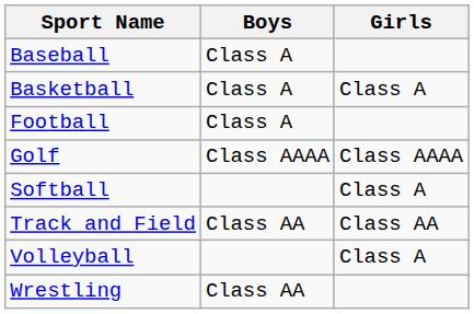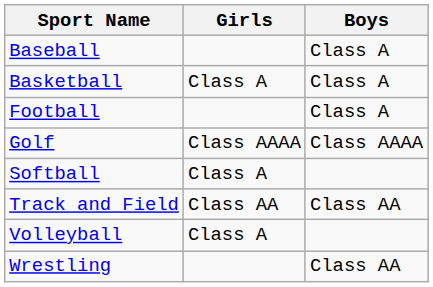columns swapped: Boys <-> Girls
